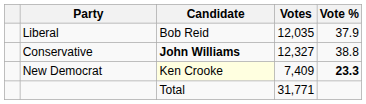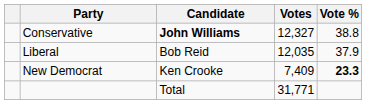rows swapped: Conservative <-> Liberal
New Democrat | Candidate: lightyellow background -> no background
